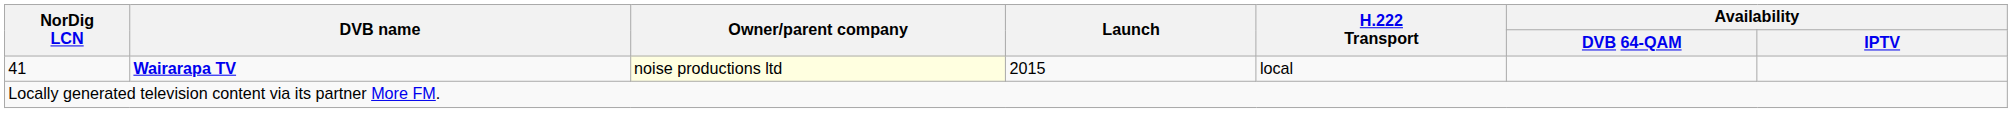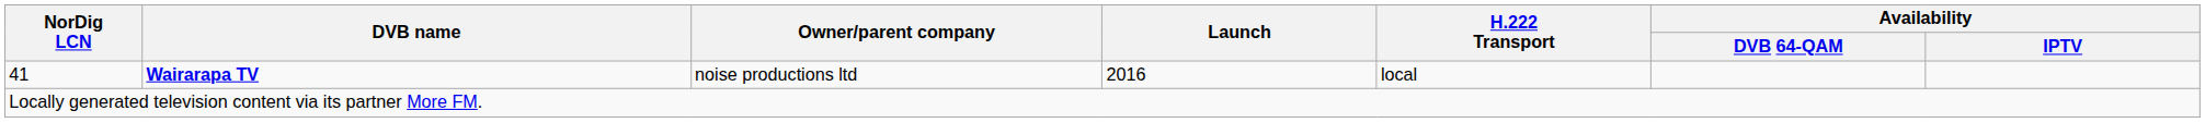41 | Owner/parent company: lightyellow background -> no background
41 | Launch: 2015 -> 2016
